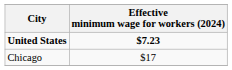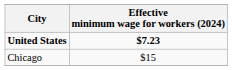Chicago | Effective minimum wage for workers (2024): $17 -> $15
